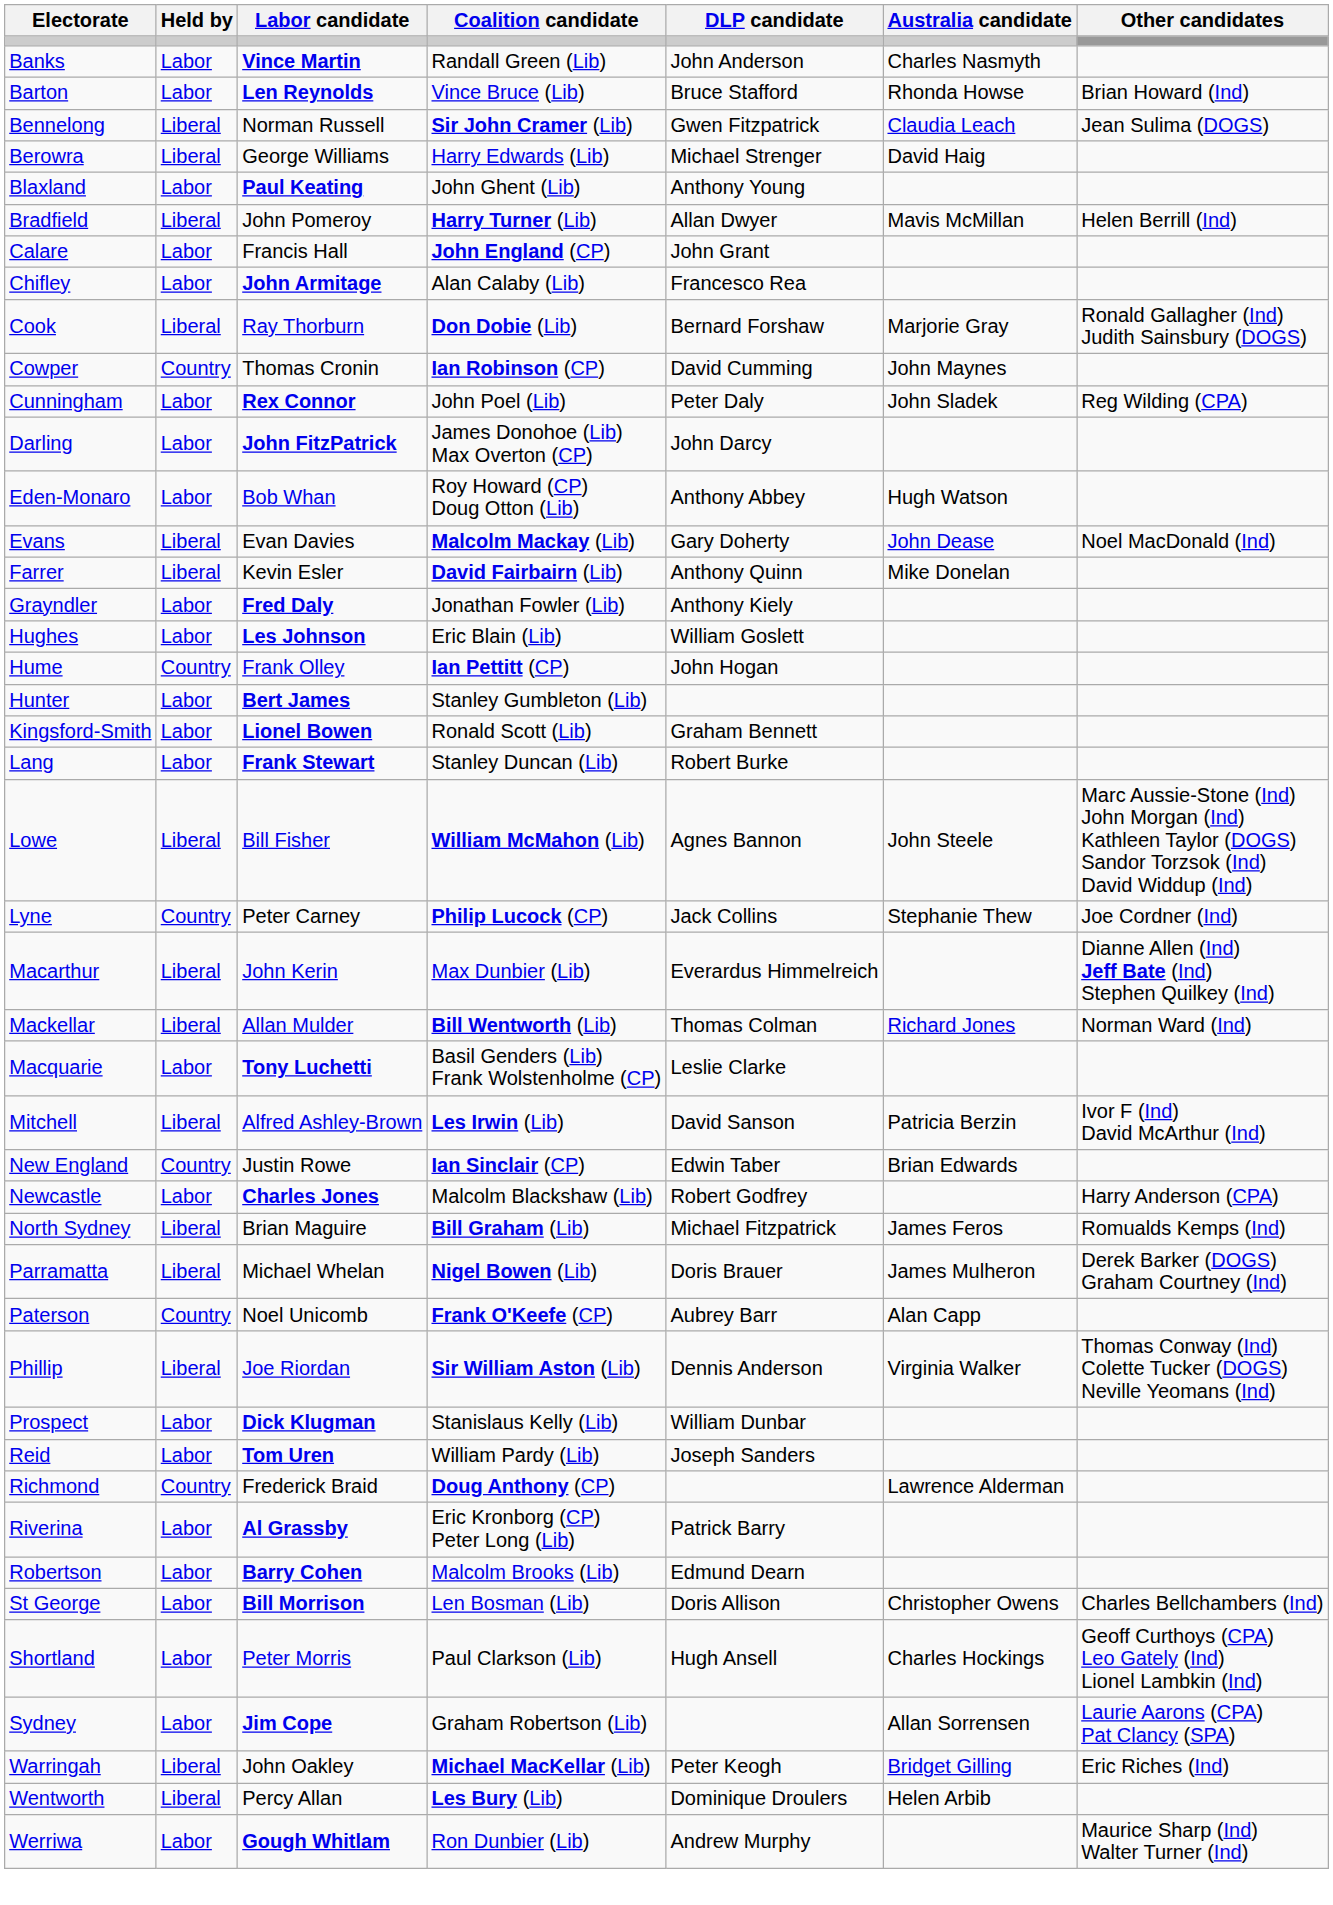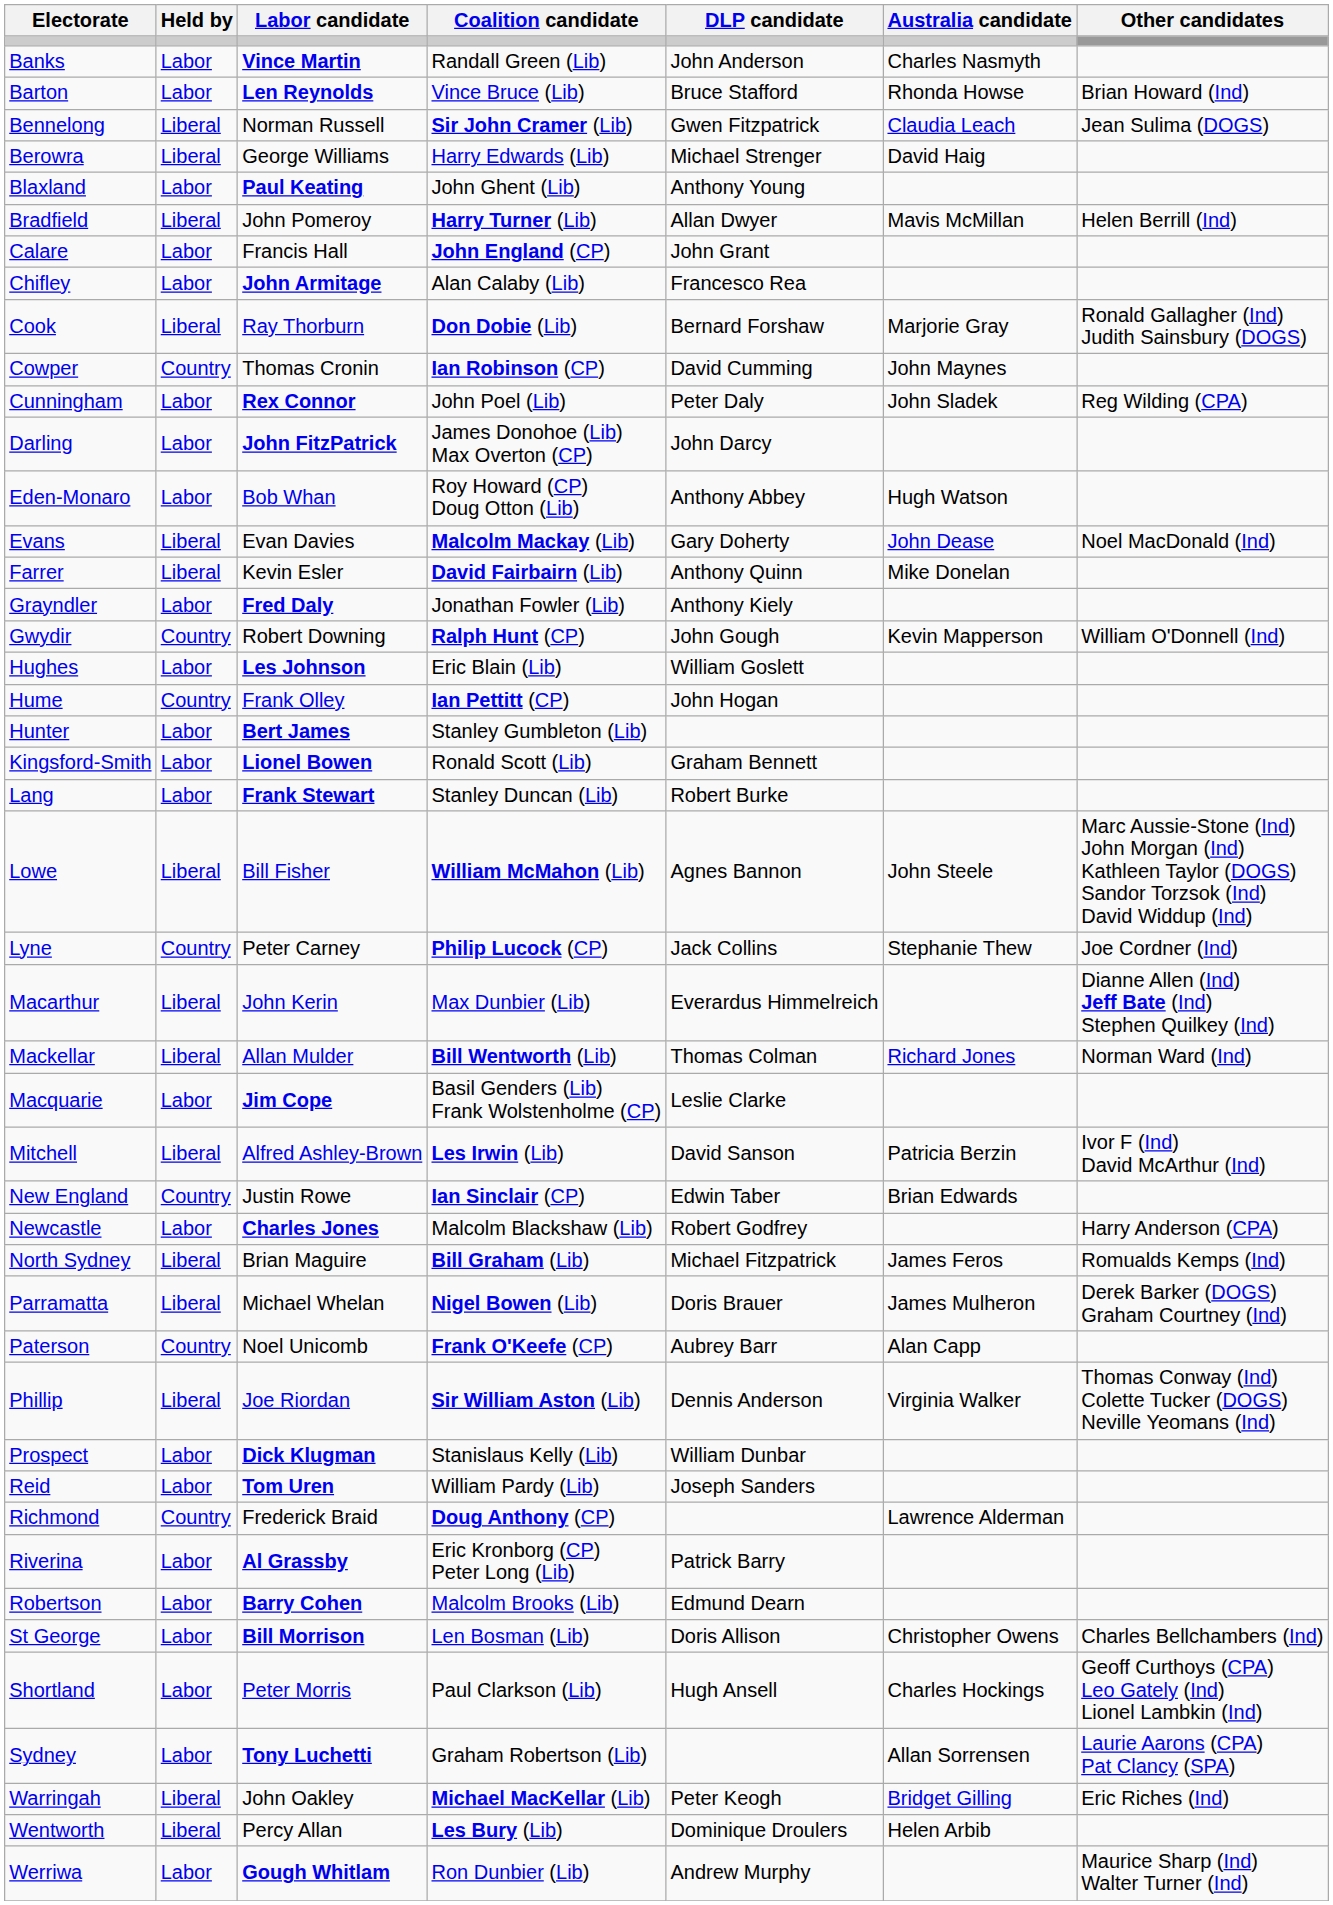+ row: Gwydir | Country | Robert Downing | Ralph Hunt (CP) | John Gough | Kevin Mapperson | William O'Donnell (Ind)
Macquarie | Labor candidate: Tony Luchetti -> Jim Cope
Sydney | Labor candidate: Jim Cope -> Tony Luchetti
